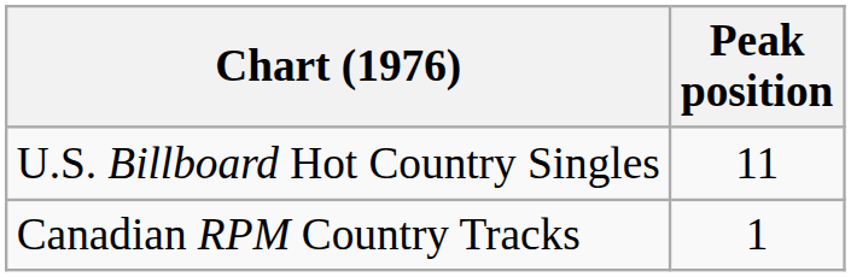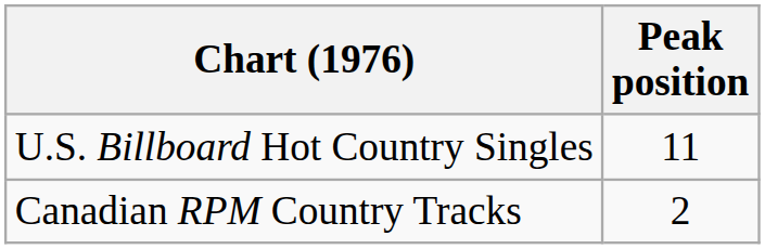Canadian RPM Country Tracks | Peak position: 1 -> 2
